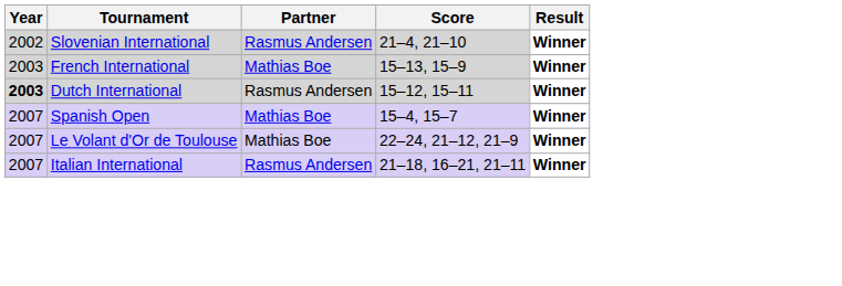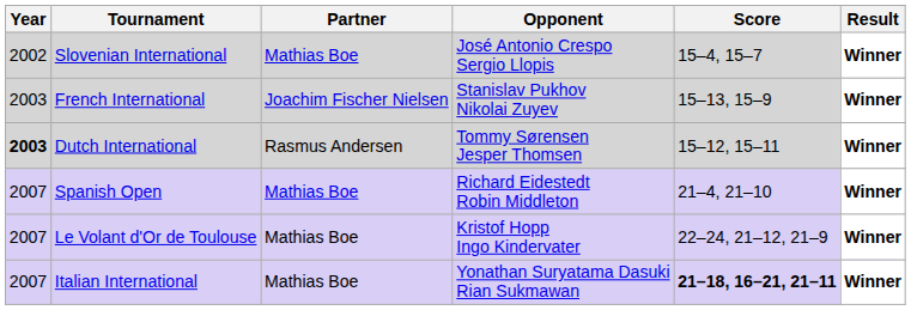+ column: Opponent | José Antonio Crespo Sergio Llopis | Stanislav Pukhov Nikolai Zuyev | Tommy Sørensen Jesper Thomsen | Richard Eidestedt Robin Middleton | Kristof Hopp Ingo Kindervater | Yonathan Suryatama Dasuki Rian Sukmawan
Slovenian International | Partner: Rasmus Andersen -> Mathias Boe
Slovenian International | Score: 21–4, 21–10 -> 15–4, 15–7
French International | Partner: Mathias Boe -> Joachim Fischer Nielsen
Spanish Open | Score: 15–4, 15–7 -> 21–4, 21–10
Italian International | Partner: Rasmus Andersen -> Mathias Boe
Italian International | Score: normal -> bold
